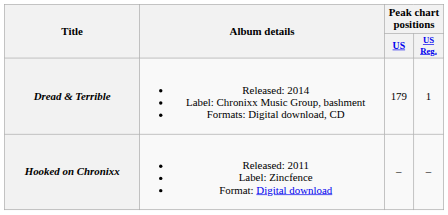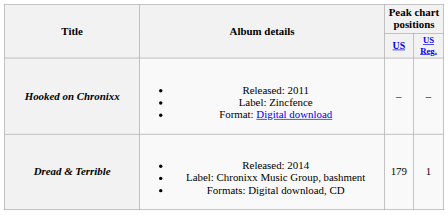rows swapped: Hooked on Chronixx <-> Dread & Terrible
